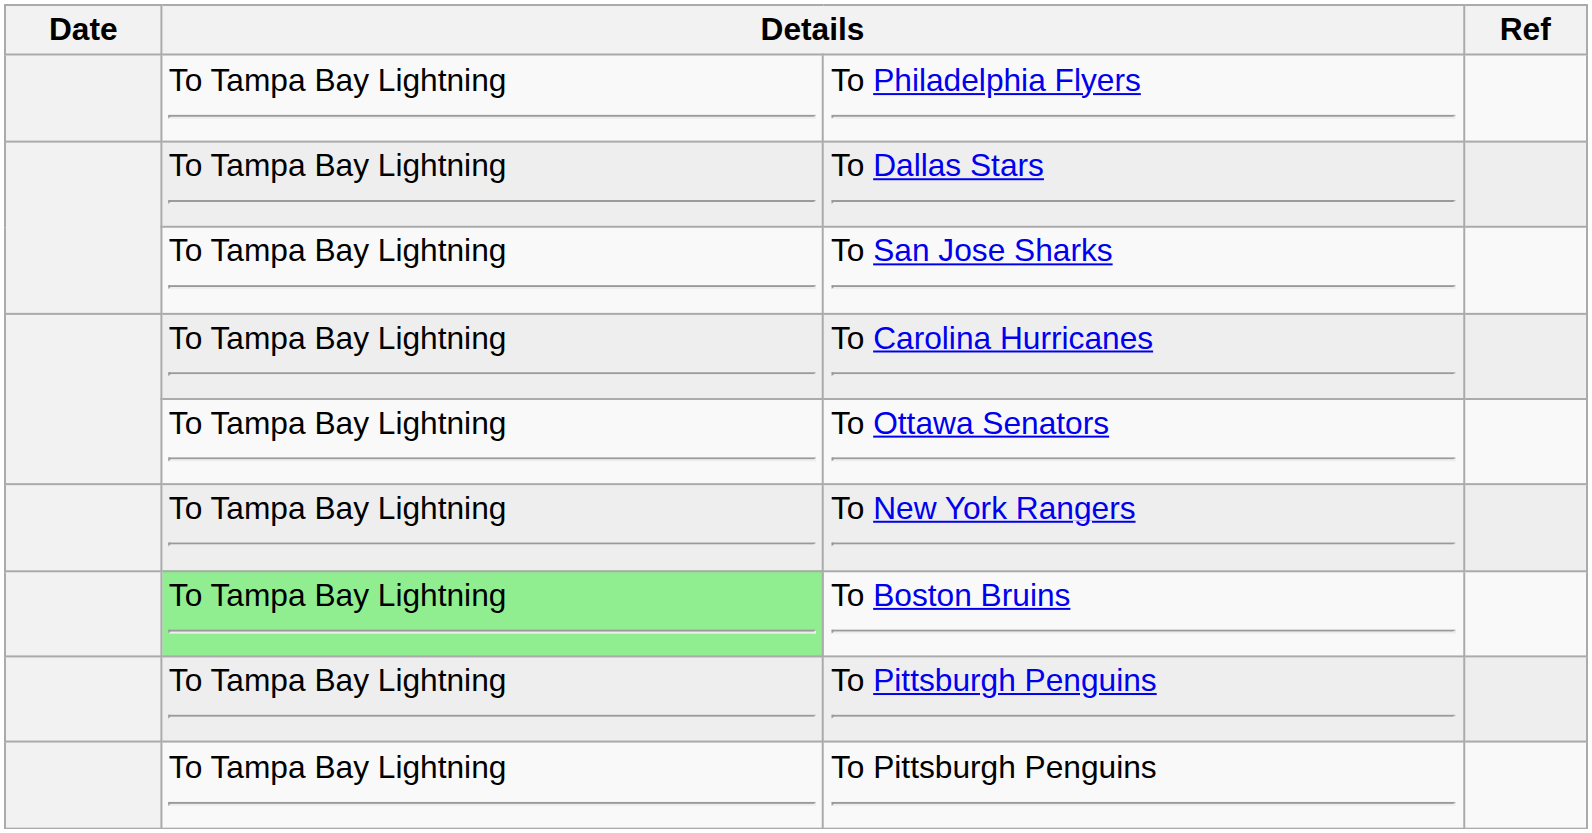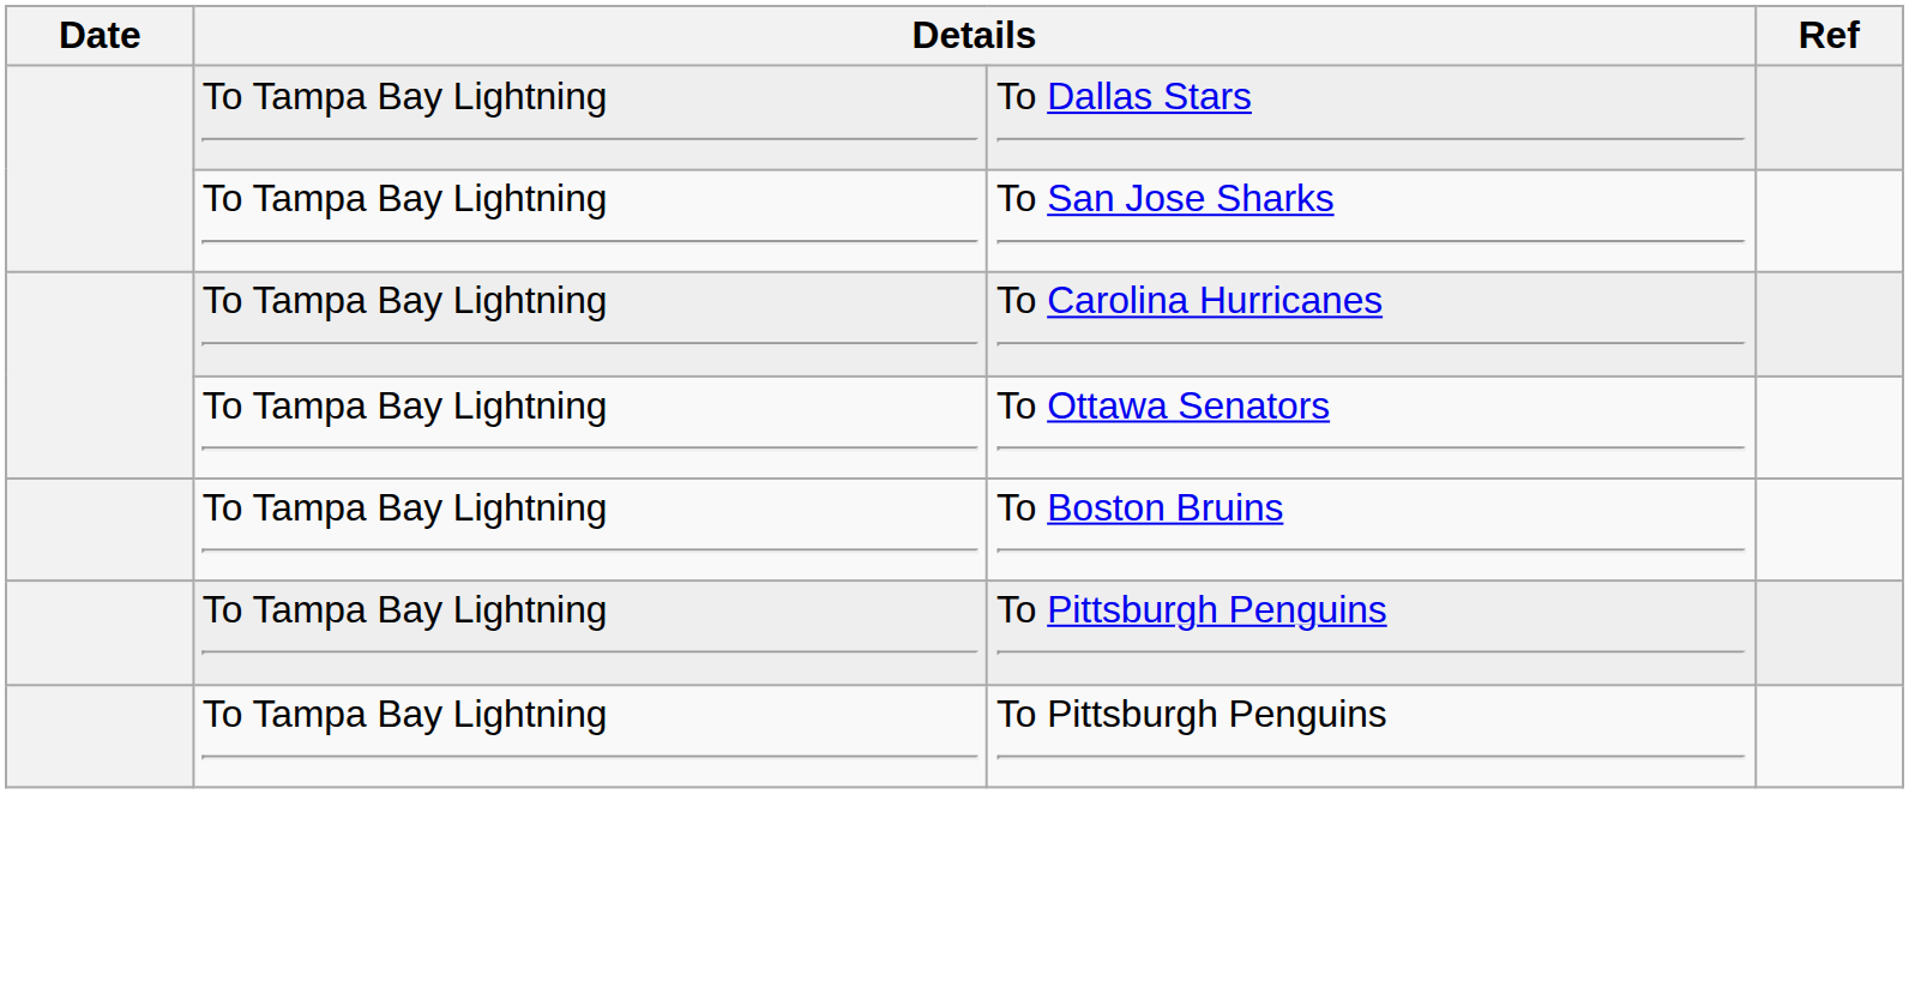- row: To Tampa Bay Lightning | To Philadelphia Flyers
- row: To Tampa Bay Lightning | To New York Rangers
To Boston Bruins | column 2: lightgreen background -> no background
